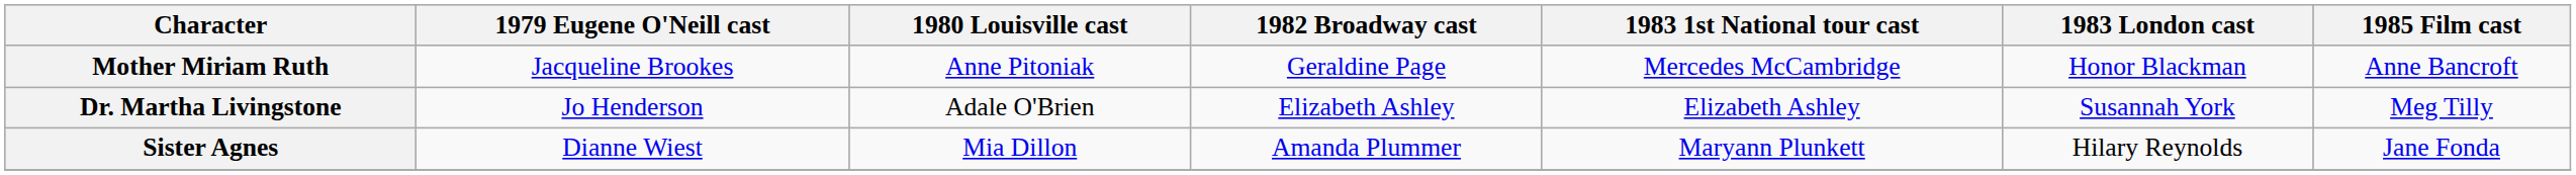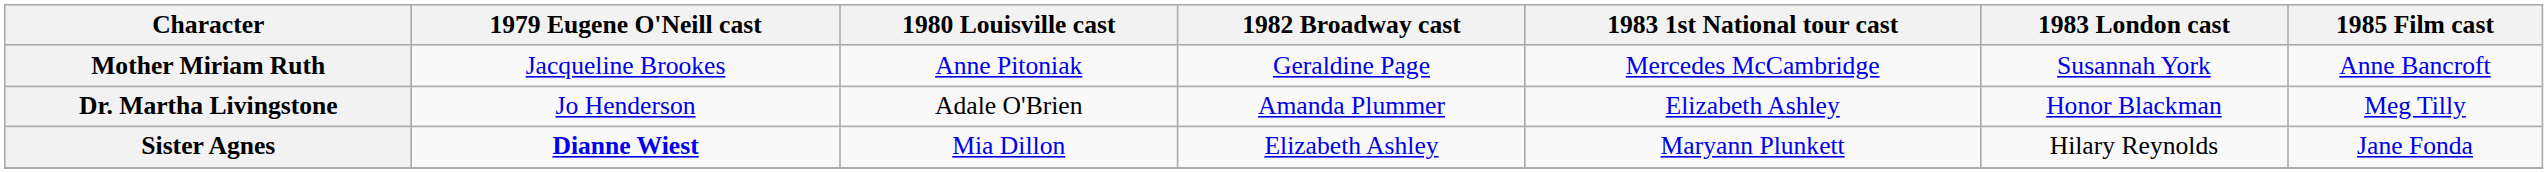Mother Miriam Ruth | 1983 London cast: Honor Blackman -> Susannah York
Dr. Martha Livingstone | 1982 Broadway cast: Elizabeth Ashley -> Amanda Plummer
Dr. Martha Livingstone | 1983 London cast: Susannah York -> Honor Blackman
Sister Agnes | 1979 Eugene O'Neill cast: normal -> bold
Sister Agnes | 1982 Broadway cast: Amanda Plummer -> Elizabeth Ashley
